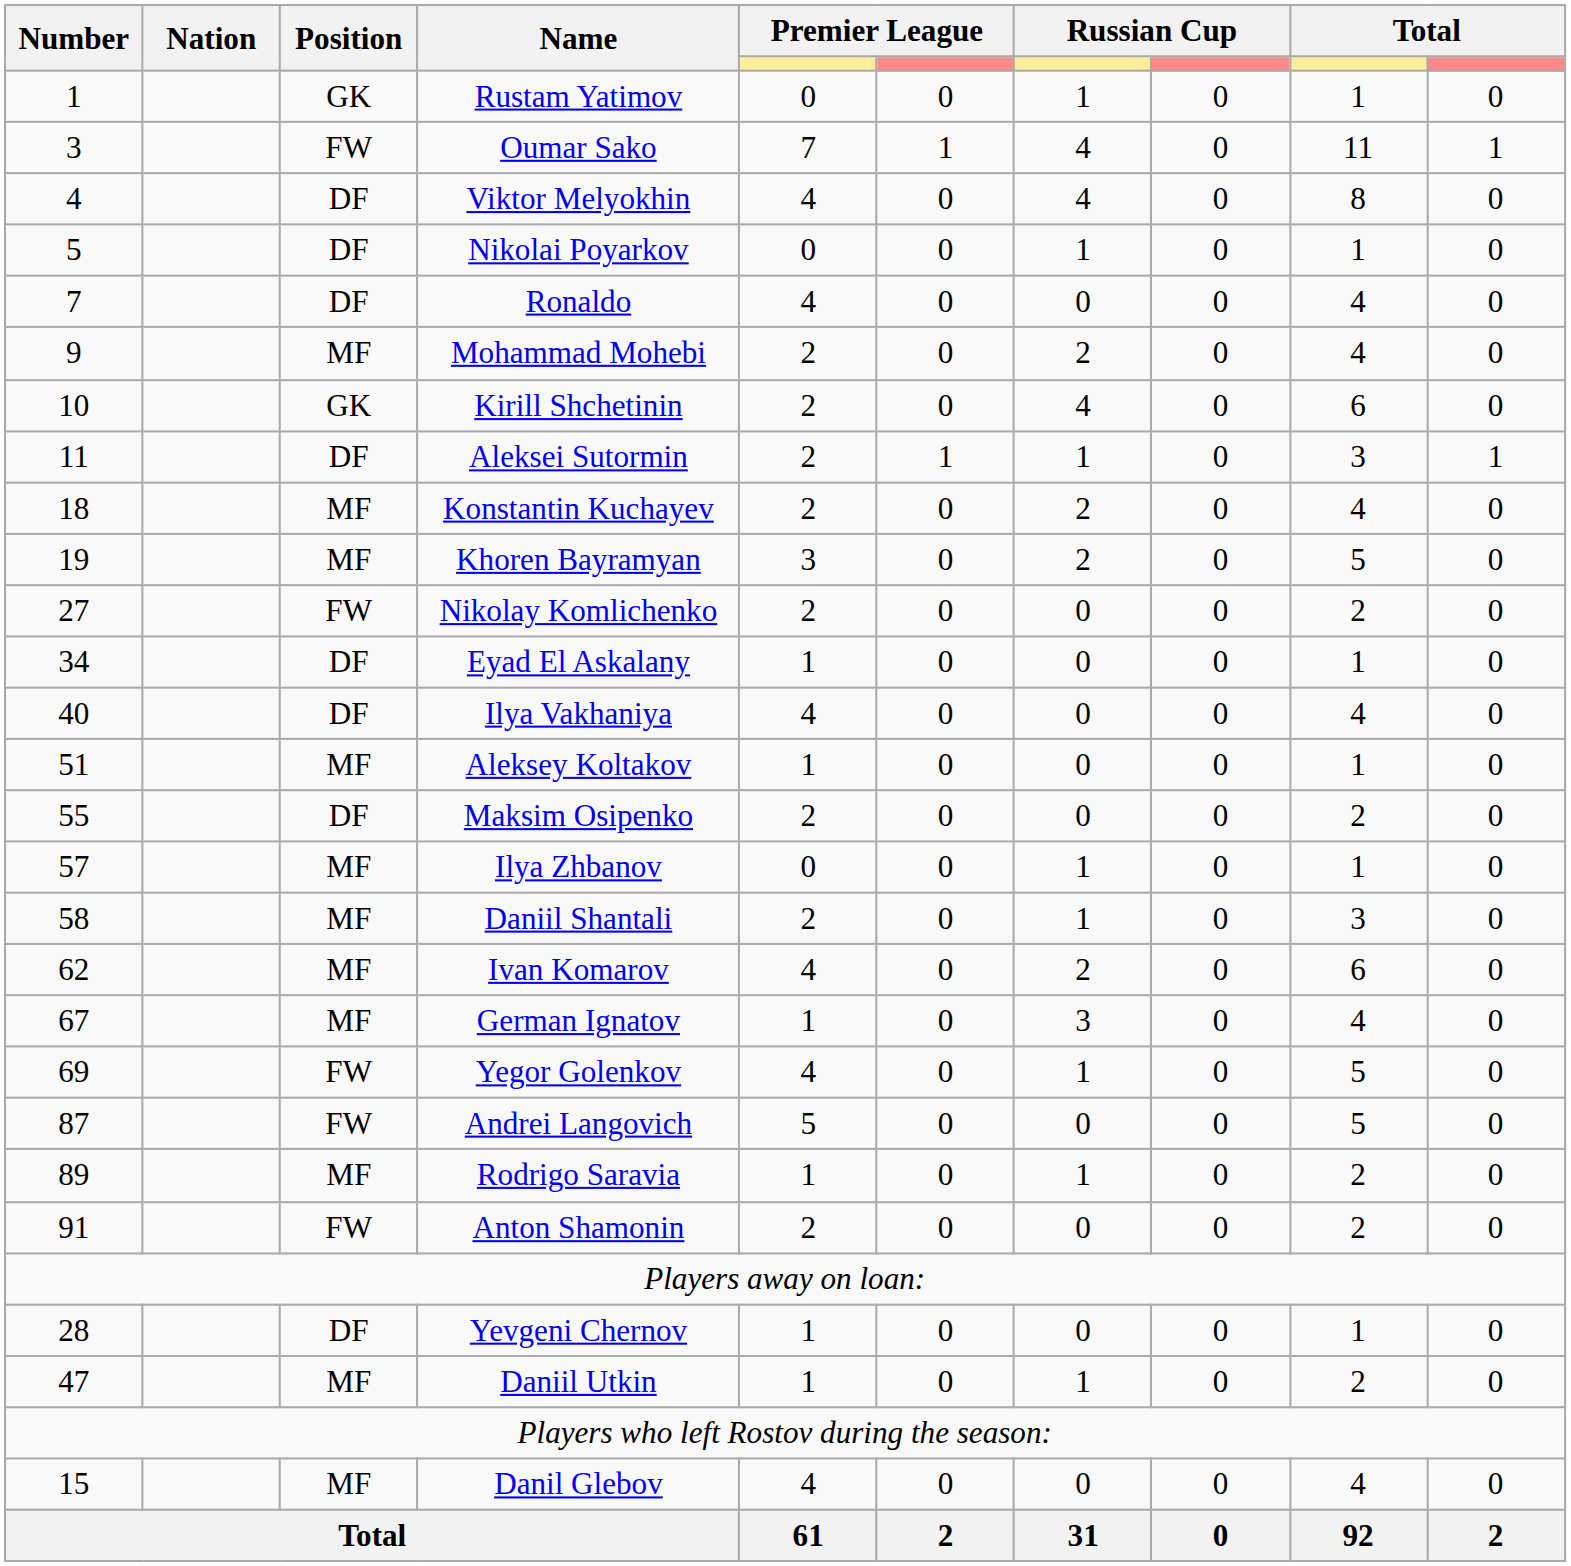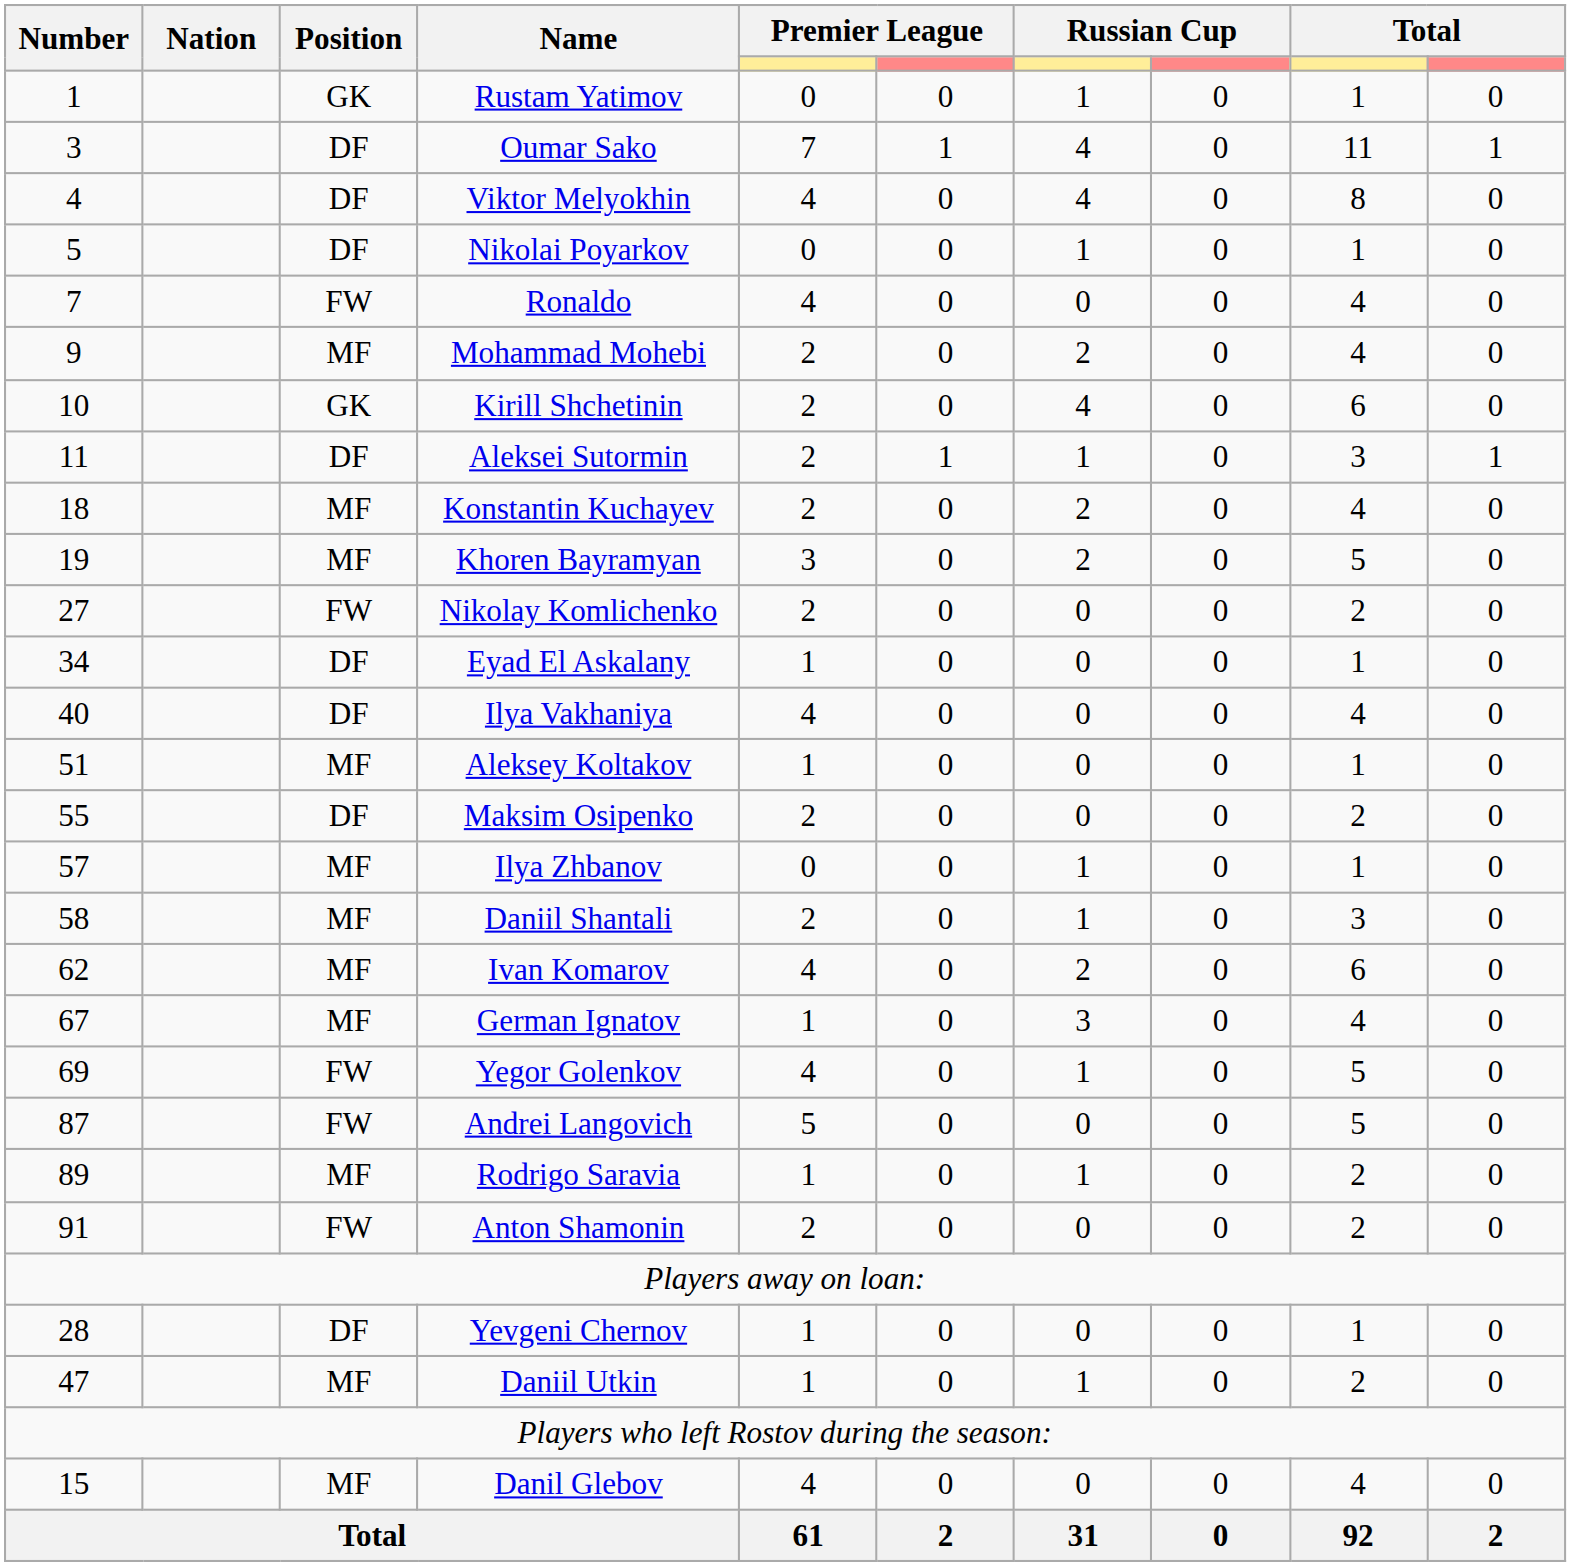Oumar Sako | Position: FW -> DF
Ronaldo | Position: DF -> FW
